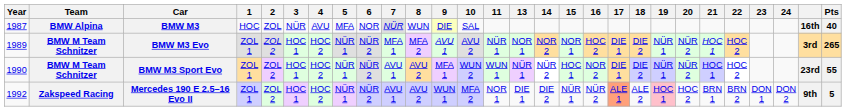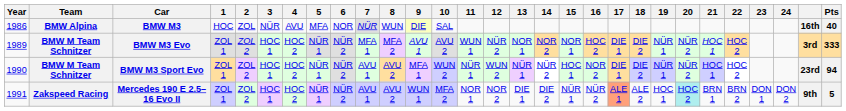+ column: 12 | NÜR 2 | WUN 2 | NOR 2
BMW M3 | Year: 1987 -> 1986
BMW M3 Evo | 11: NÜR 1 -> WUN 1
BMW M3 Evo | Pts: 265 -> 333
BMW M3 Sport Evo | 11: WUN 1 -> NÜR 1
BMW M3 Sport Evo | Pts: 55 -> 94
Mercedes 190 E 2.5–16 Evo II | Year: 1992 -> 1991
Mercedes 190 E 2.5–16 Evo II | 19: pink background -> no background
Mercedes 190 E 2.5–16 Evo II | 20: no background -> paleturquoise background
